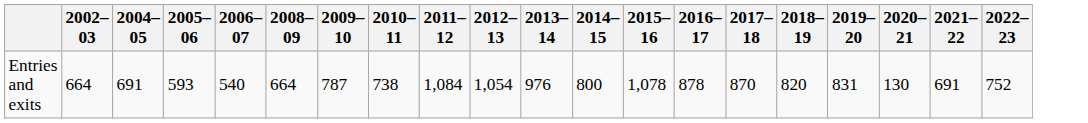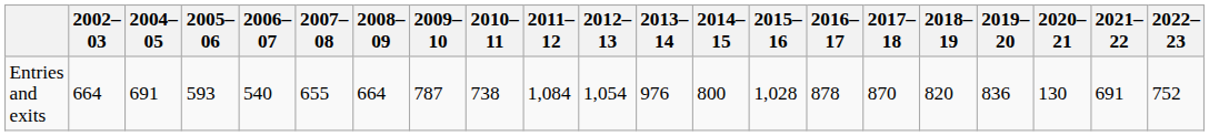+ column: 2007–08 | 655
Entries and exits | 2015–16: 1,078 -> 1,028
Entries and exits | 2019–20: 831 -> 836
